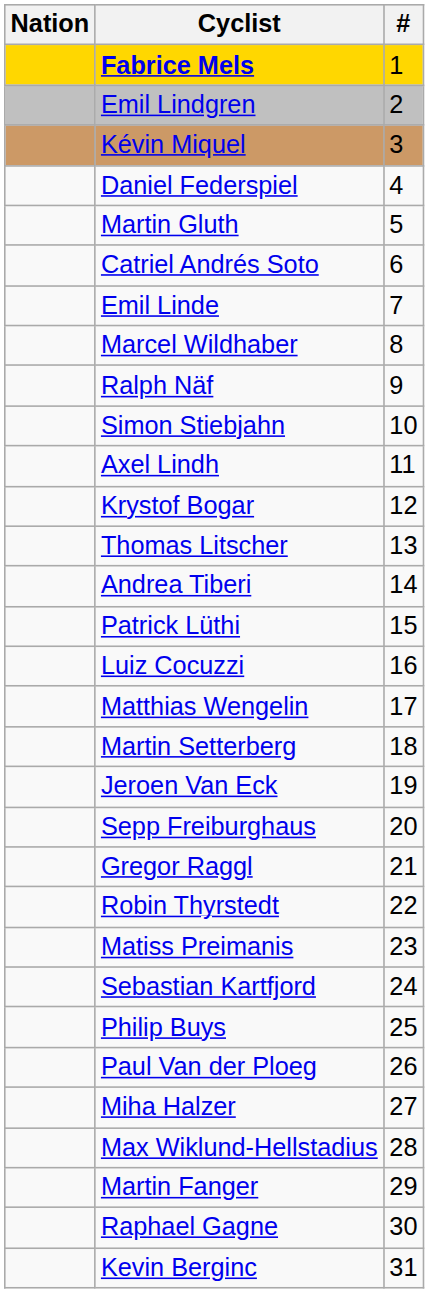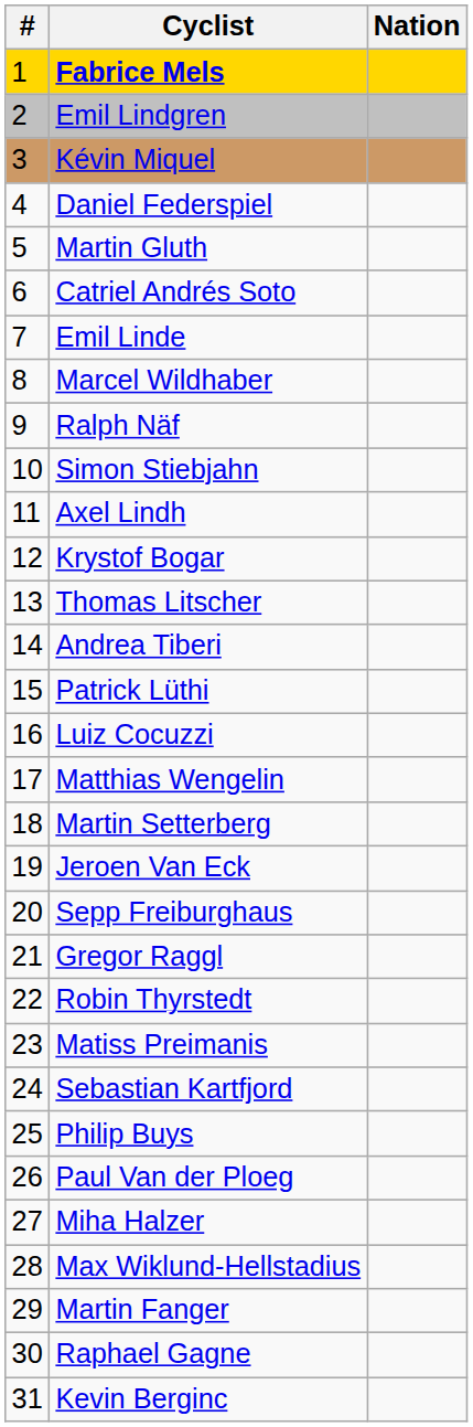columns swapped: # <-> Nation
